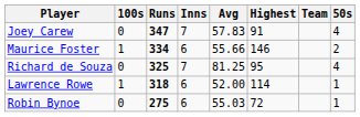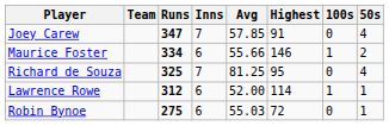columns swapped: Team <-> 100s
Joey Carew | Avg: 57.83 -> 57.85
Lawrence Rowe | Runs: 318 -> 312
